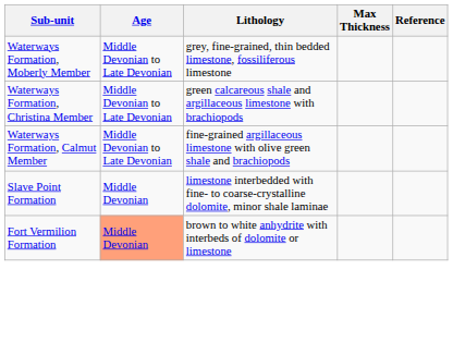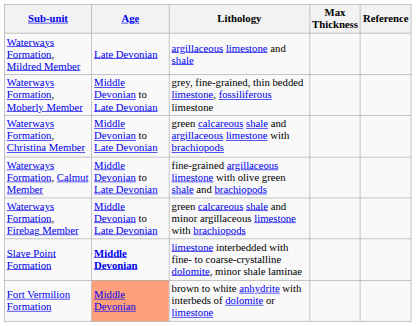+ row: Waterways Formation, Mildred Member | Late Devonian | argillaceous limestone and shale
+ row: Waterways Formation, Firebag Member | Middle Devonian to Late Devonian | green calcareous shale and minor argillaceous limestone with brachiopods
Slave Point Formation | Age: normal -> bold
